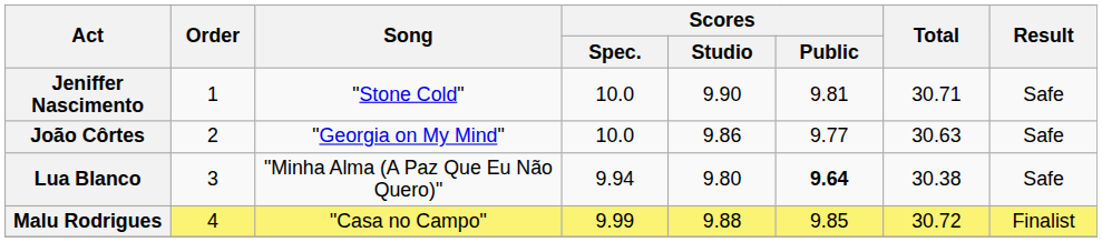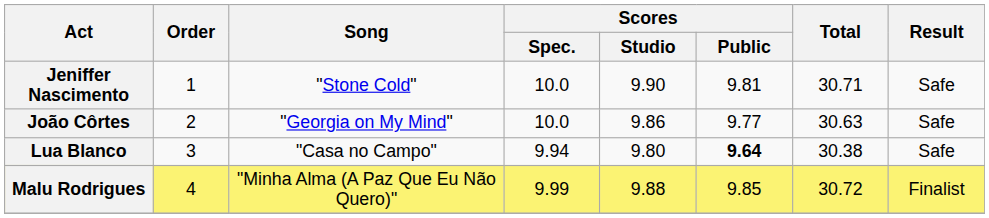Lua Blanco | Song: "Minha Alma (A Paz Que Eu Não Quero)" -> "Casa no Campo"
Malu Rodrigues | Song: "Casa no Campo" -> "Minha Alma (A Paz Que Eu Não Quero)"
